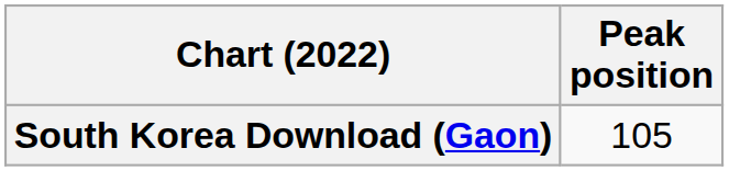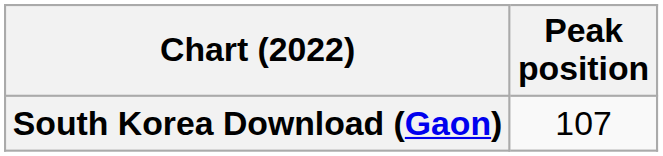South Korea Download (Gaon) | Peak position: 105 -> 107
